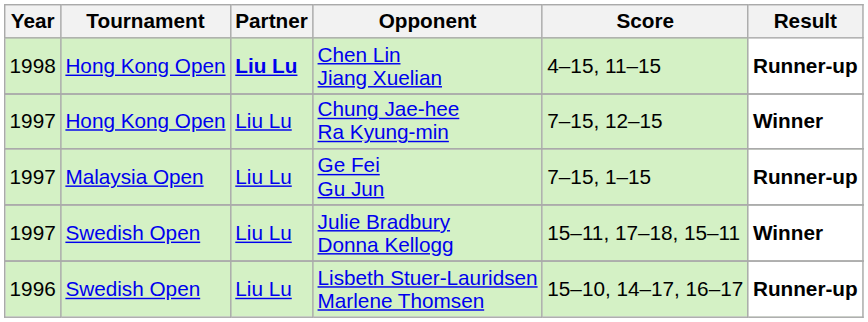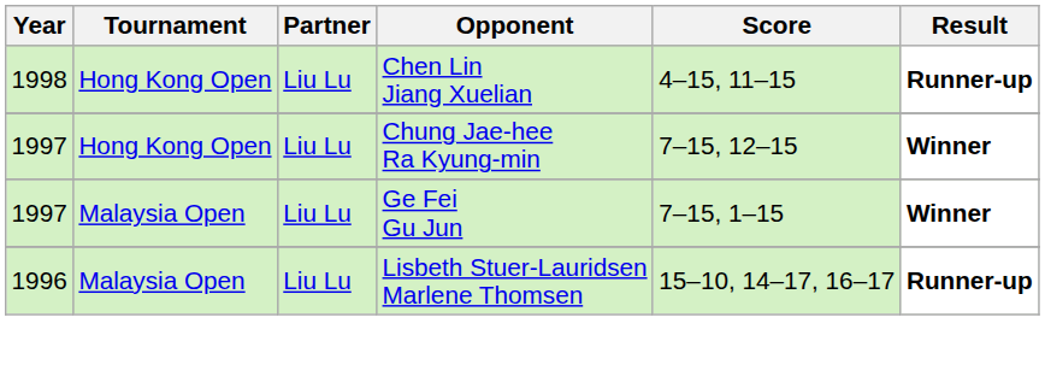Chen Lin Jiang Xuelian | Partner: bold -> normal
Ge Fei Gu Jun | Result: Runner-up -> Winner
- row: 1997 | Swedish Open | Liu Lu | Julie Bradbury Donna Kellogg | 15–11, 17–18, 15–11 | Winner
Lisbeth Stuer-Lauridsen Marlene Thomsen | Tournament: Swedish Open -> Malaysia Open
